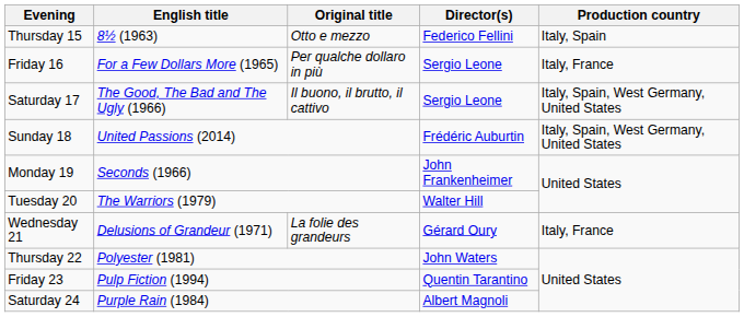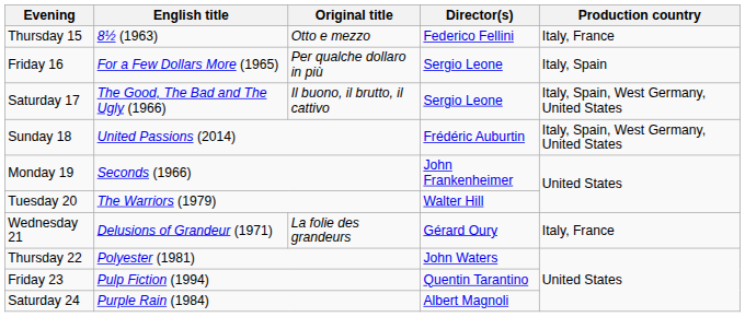Thursday 15 | Production country: Italy, Spain -> Italy, France
Friday 16 | Production country: Italy, France -> Italy, Spain
